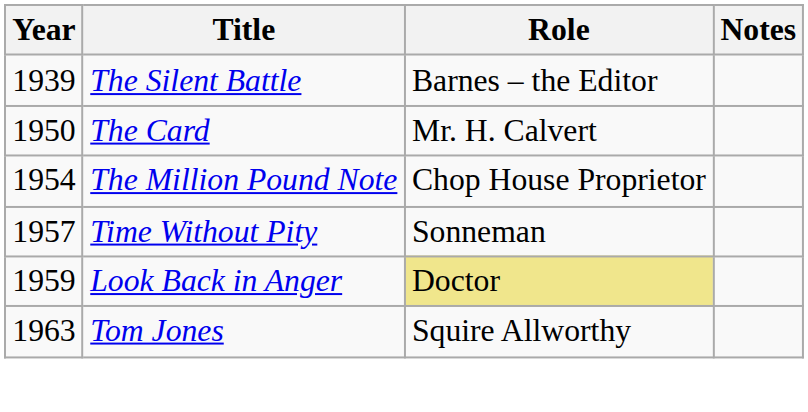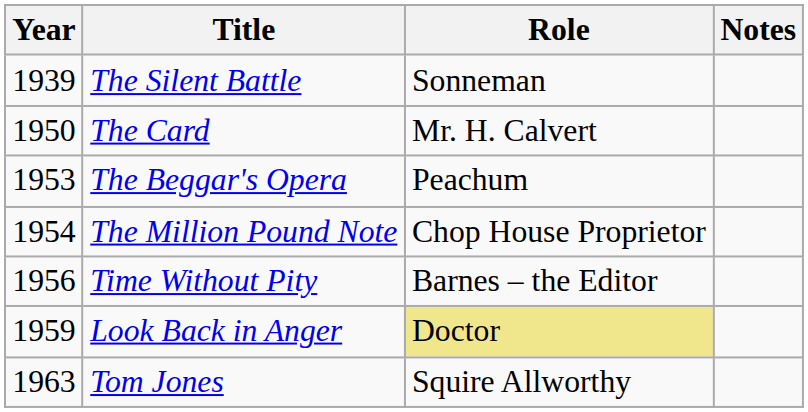The Silent Battle | Role: Barnes – the Editor -> Sonneman
+ row: 1953 | The Beggar's Opera | Peachum
Time Without Pity | Year: 1957 -> 1956
Time Without Pity | Role: Sonneman -> Barnes – the Editor
